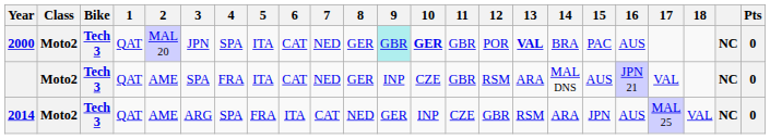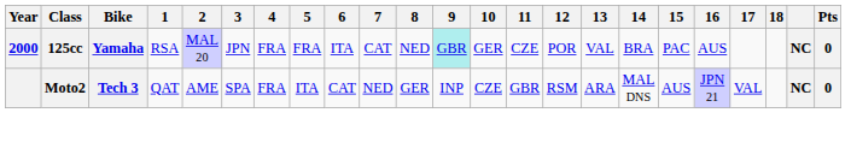2000 | Class: Moto2 -> 125cc
2000 | Bike: Tech 3 -> Yamaha
2000 | 1: QAT -> RSA
2000 | 4: SPA -> FRA
2000 | 5: ITA -> FRA
2000 | 6: CAT -> ITA
2000 | 7: NED -> CAT
2000 | 8: GER -> NED
2000 | 10: bold -> normal
2000 | 11: GBR -> CZE
2000 | 13: bold -> normal
- row: 2014 | Moto2 | Tech 3 | QAT | AME | ARG | SPA | FRA | ITA | CAT | NED | GER | INP | CZE | GBR | RSM | ARA | JPN | AUS | MAL 25 | VAL | NC | 0
